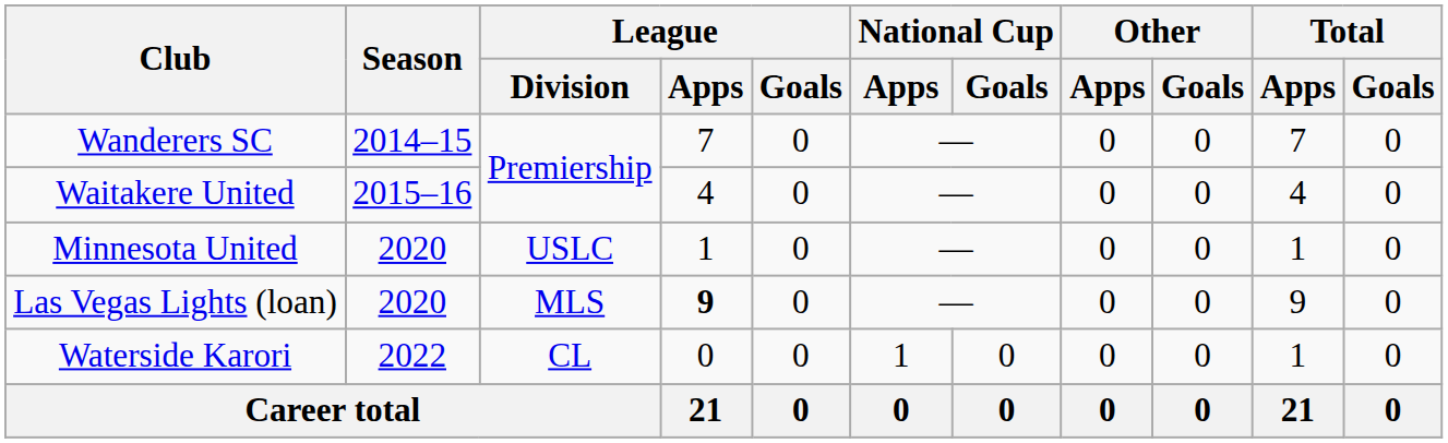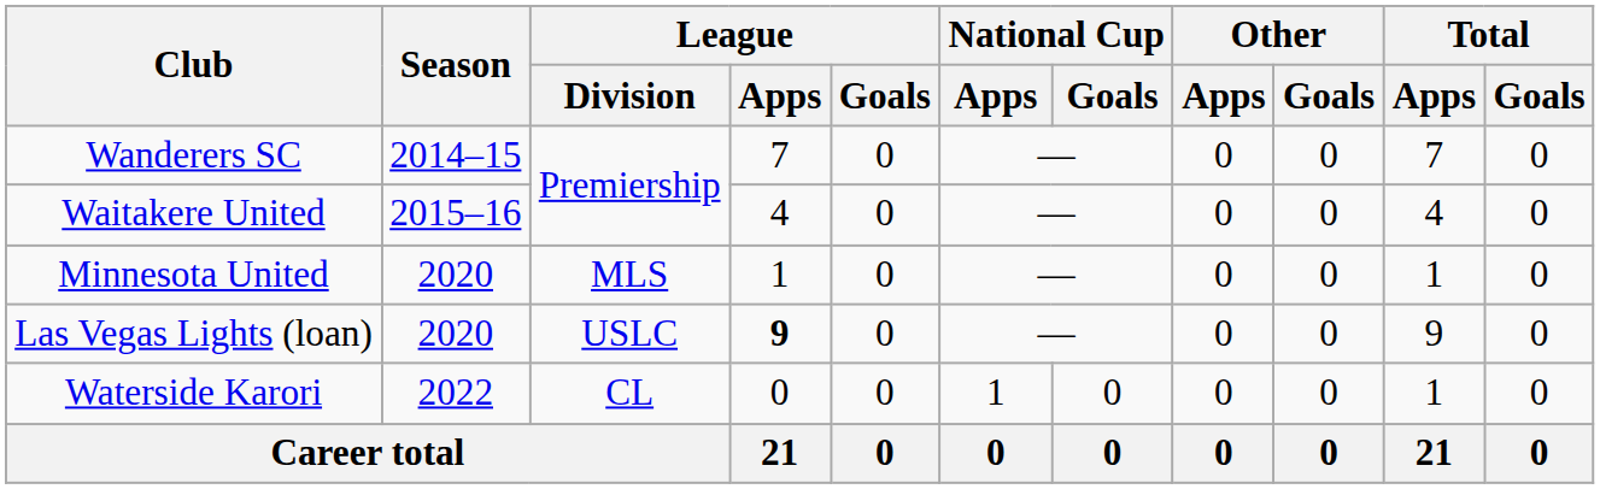Minnesota United | League / Division: USLC -> MLS
Las Vegas Lights (loan) | League / Division: MLS -> USLC
